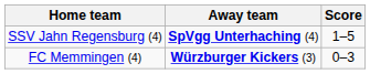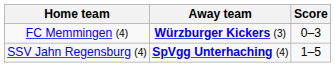rows swapped: SSV Jahn Regensburg (4) <-> FC Memmingen (4)
